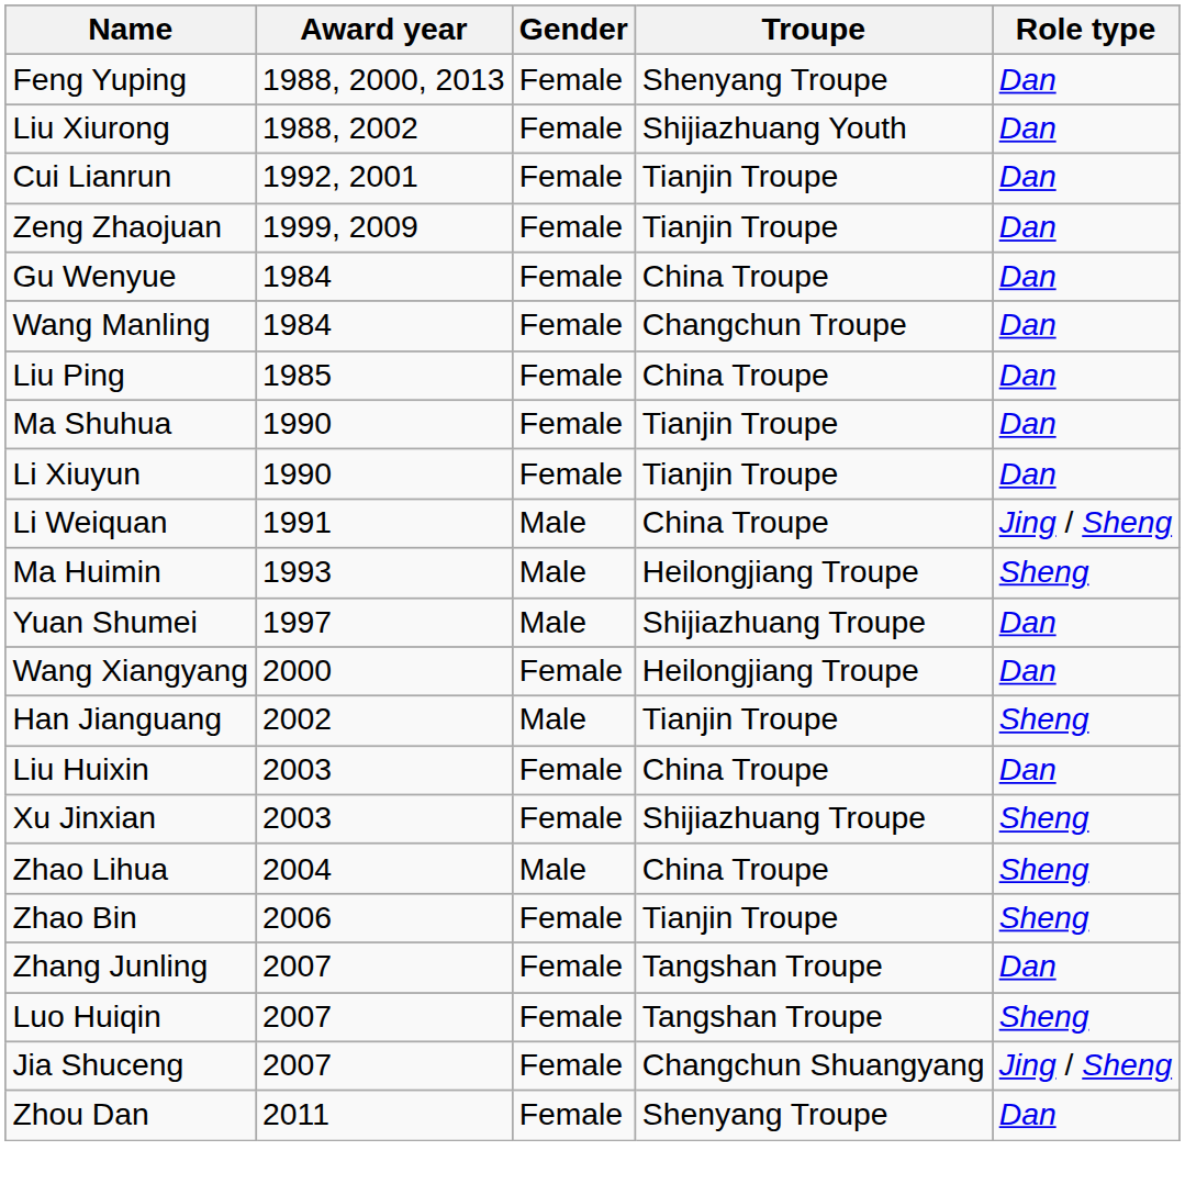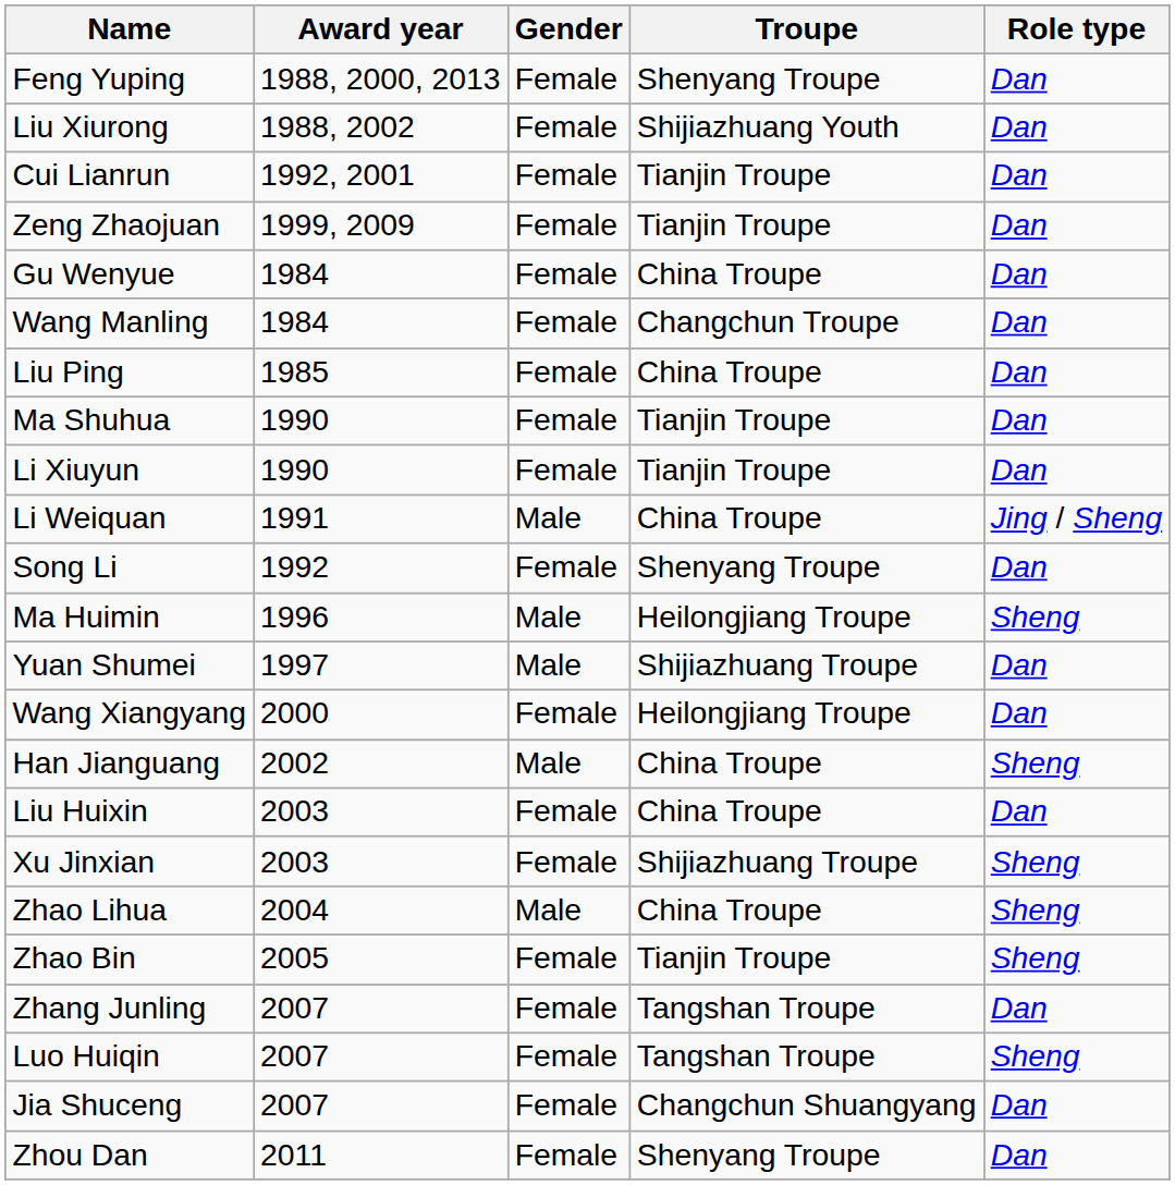+ row: Song Li | 1992 | Female | Shenyang Troupe | Dan
Ma Huimin | Award year: 1993 -> 1996
Han Jianguang | Troupe: Tianjin Troupe -> China Troupe
Zhao Bin | Award year: 2006 -> 2005
Jia Shuceng | Role type: Jing / Sheng -> Dan
